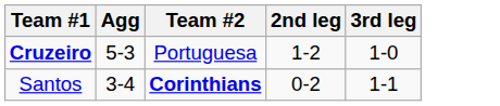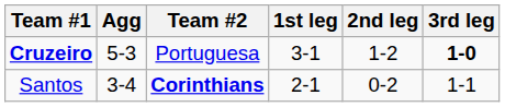+ column: 1st leg | 3-1 | 2-1
Cruzeiro | 3rd leg: normal -> bold
